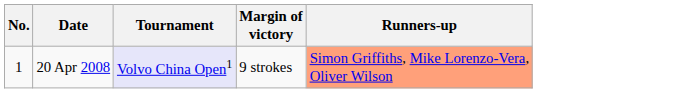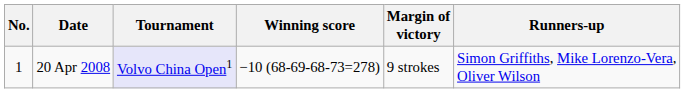+ column: Winning score | −10 (68-69-68-73=278)
20 Apr 2008 | Runners-up: lightsalmon background -> no background
